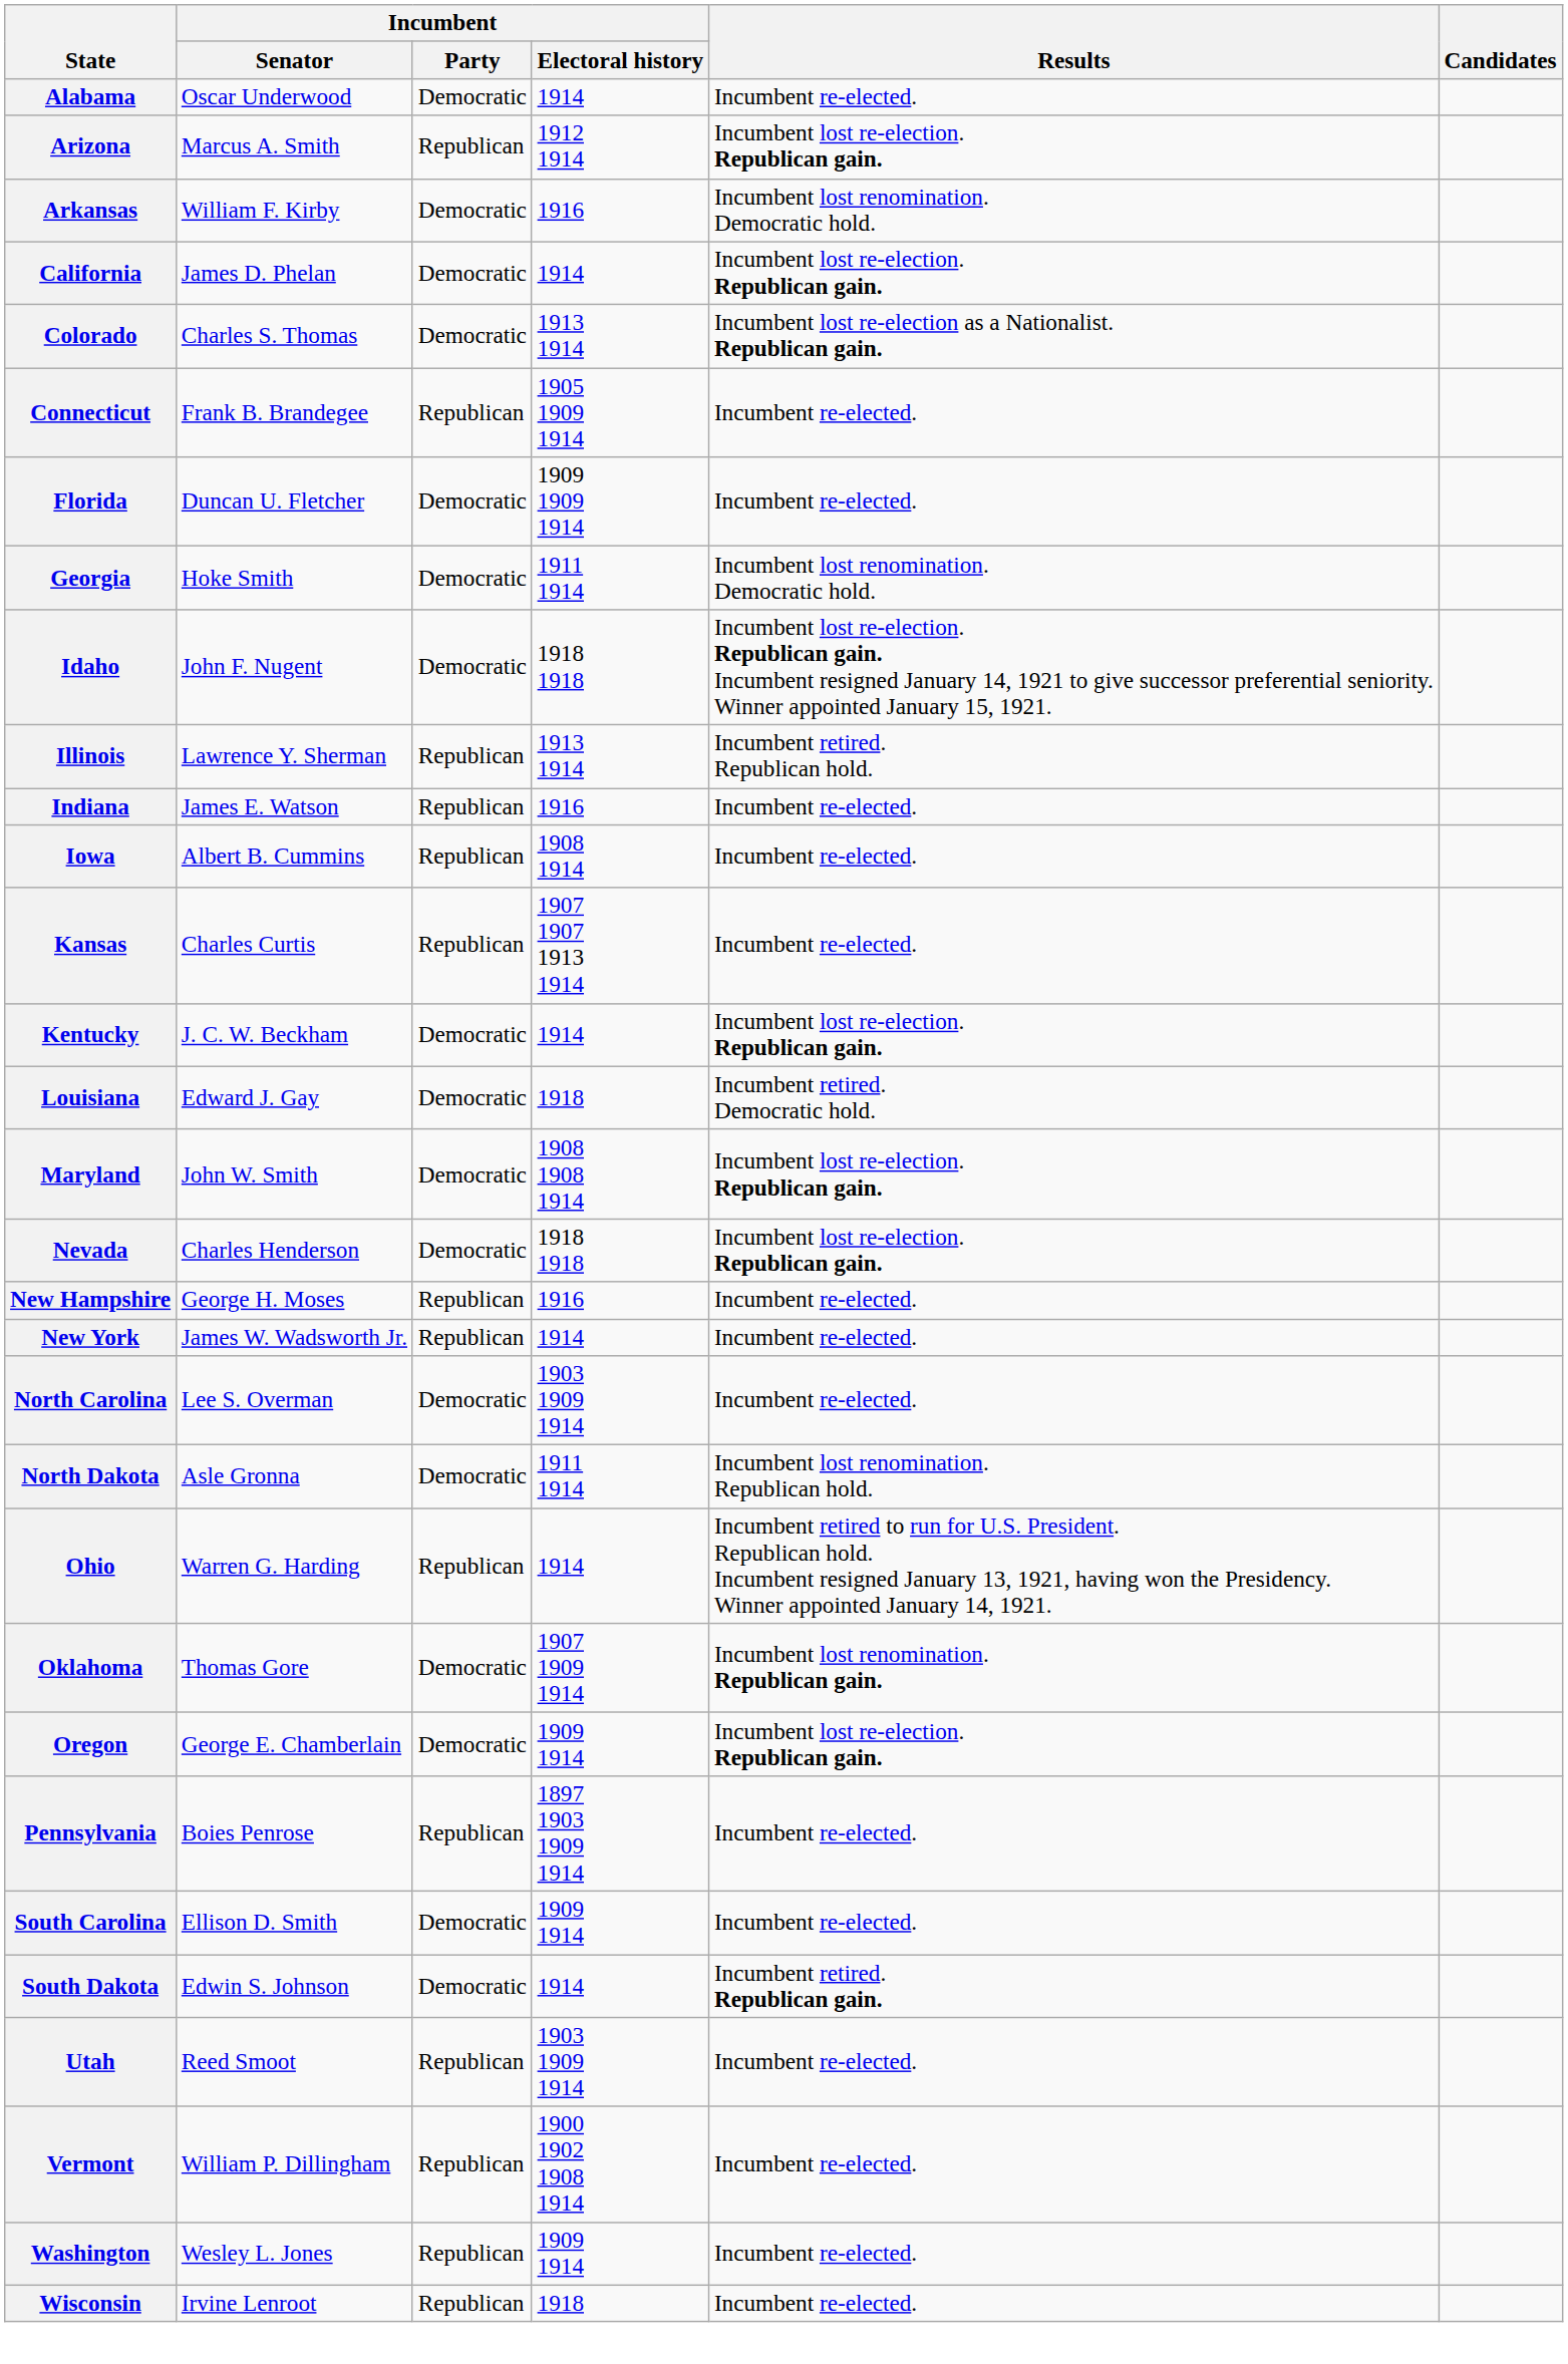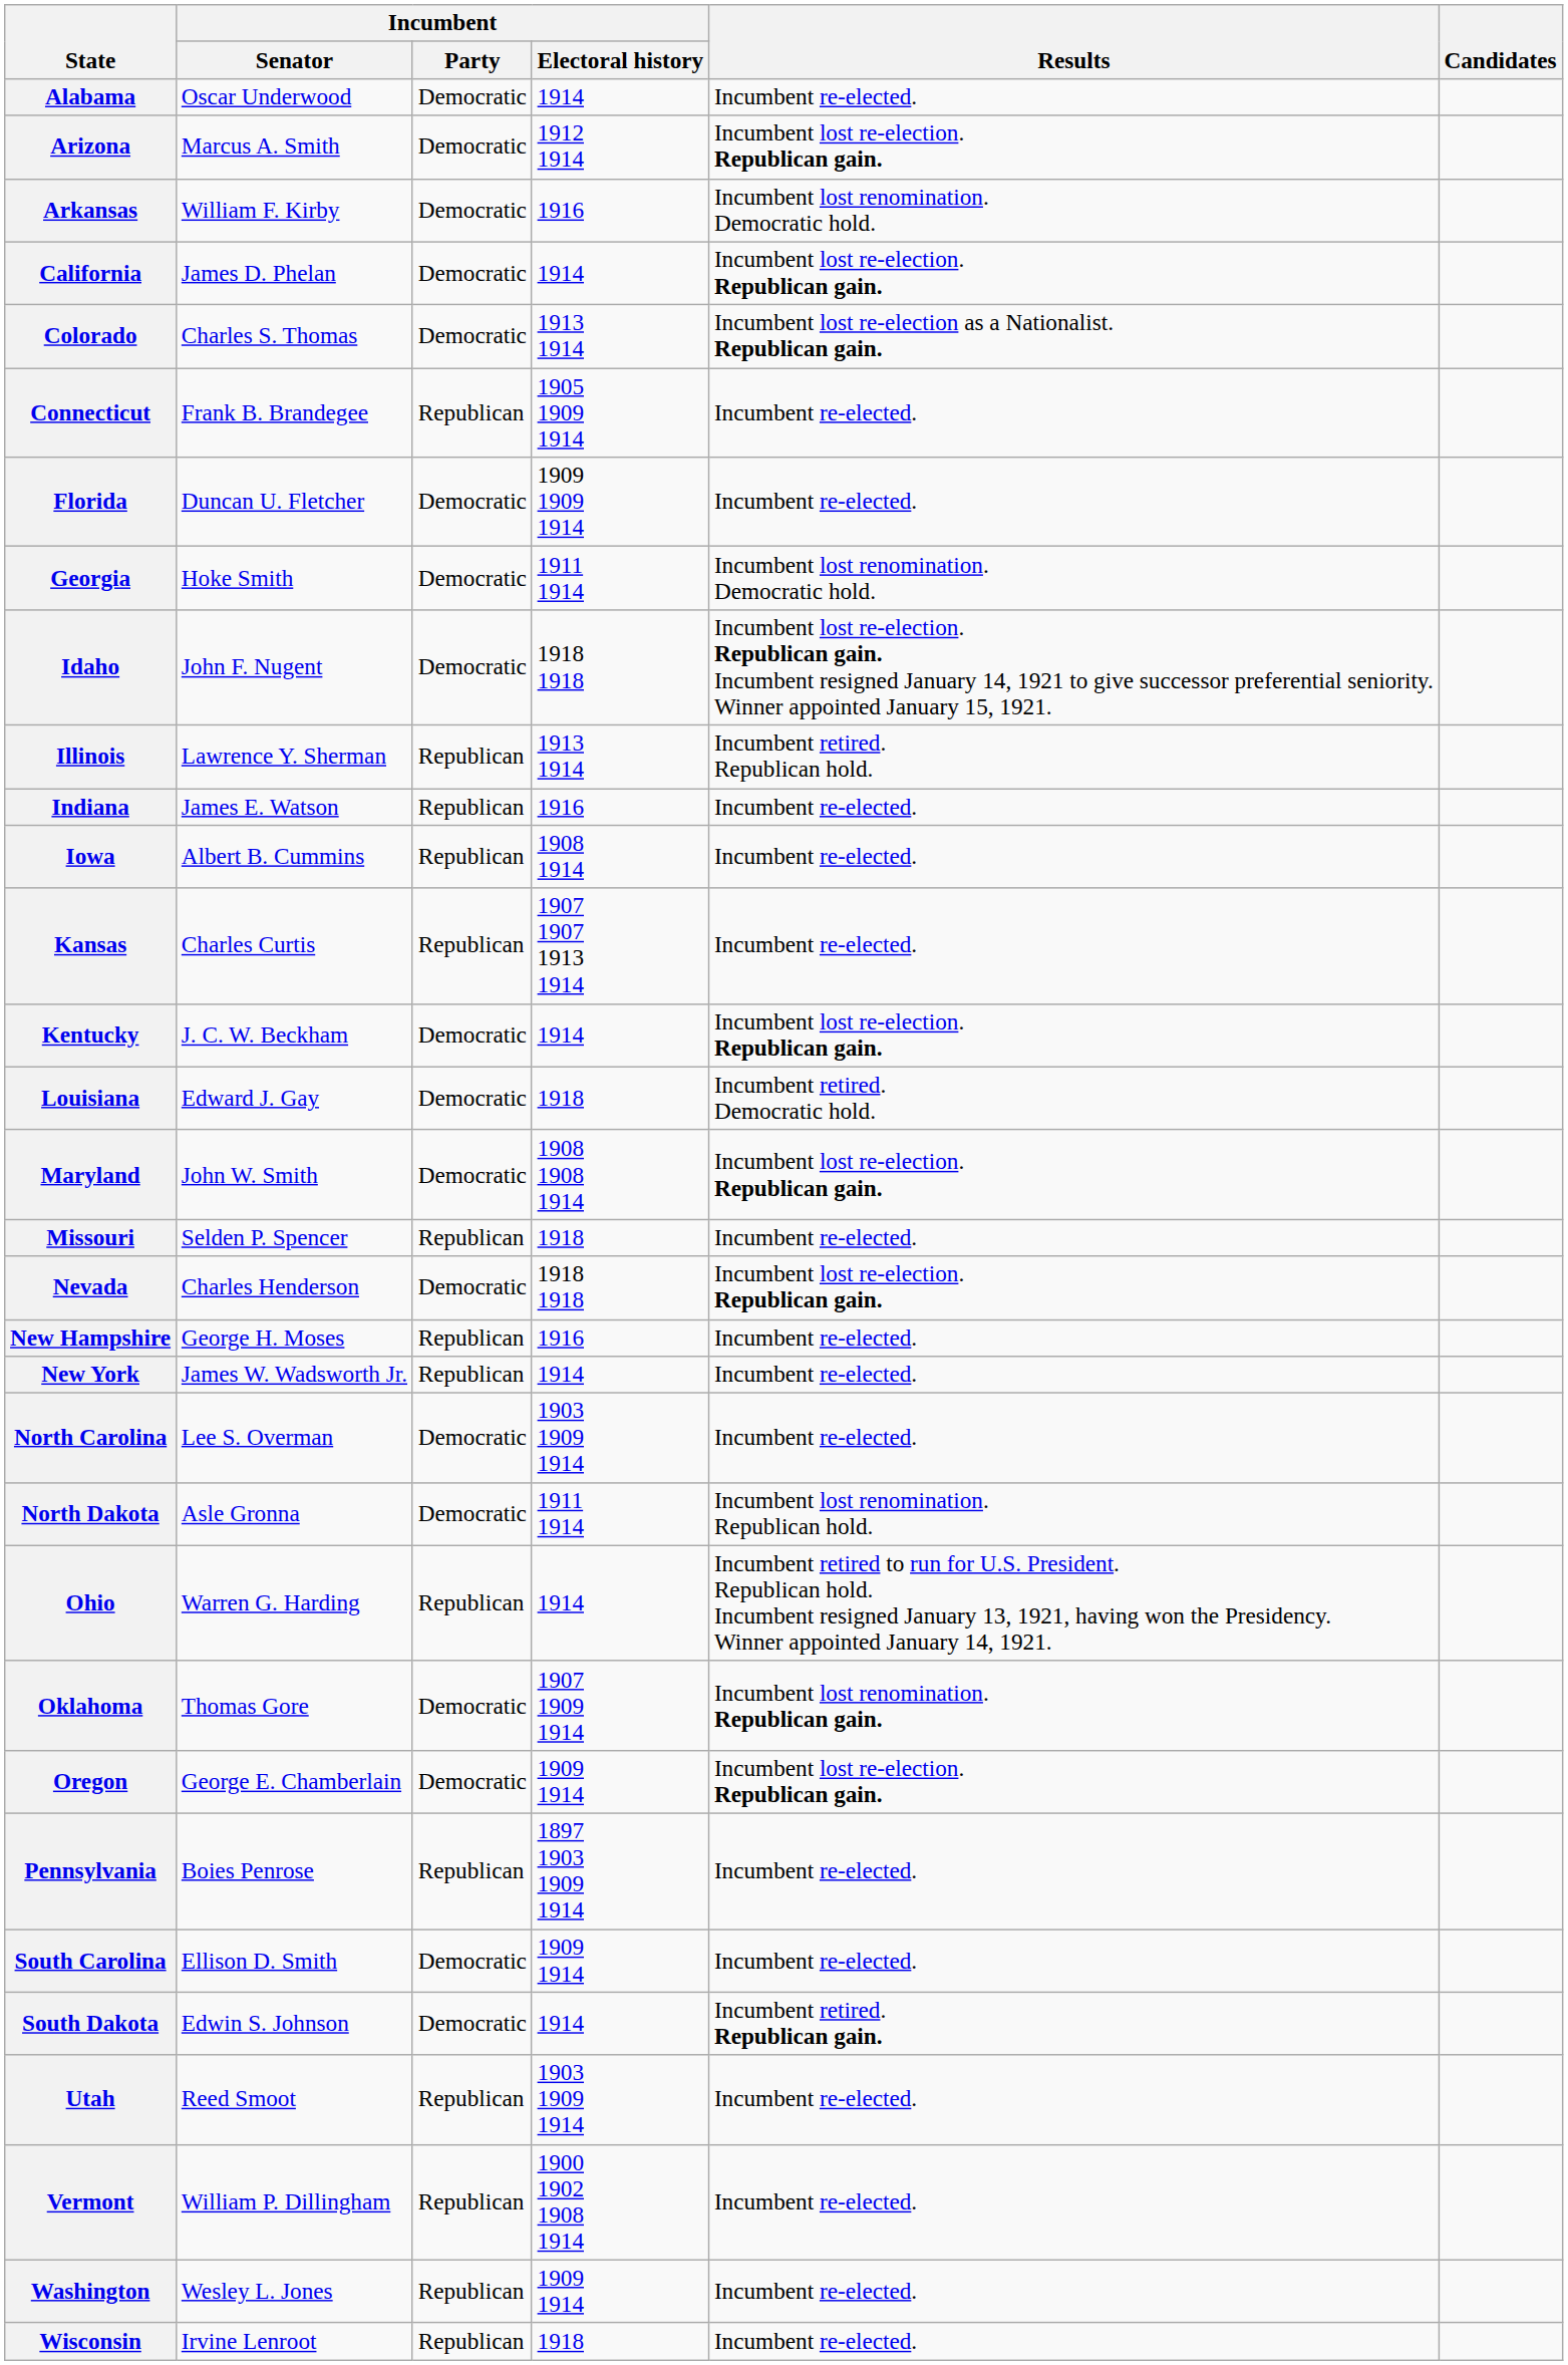Arizona | Incumbent / Party: Republican -> Democratic
+ row: Missouri | Selden P. Spencer | Republican | 1918 | Incumbent re-elected.
